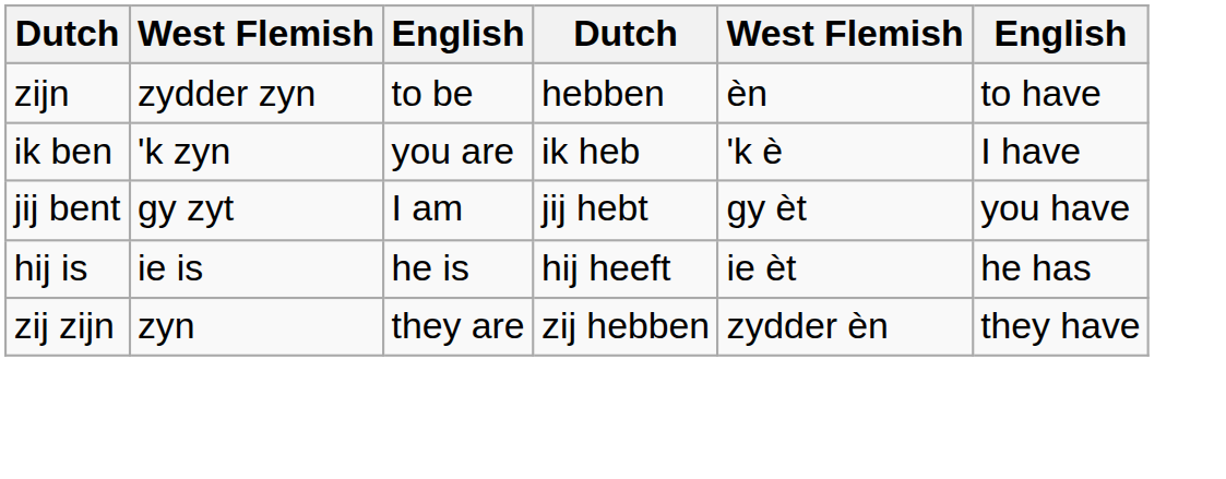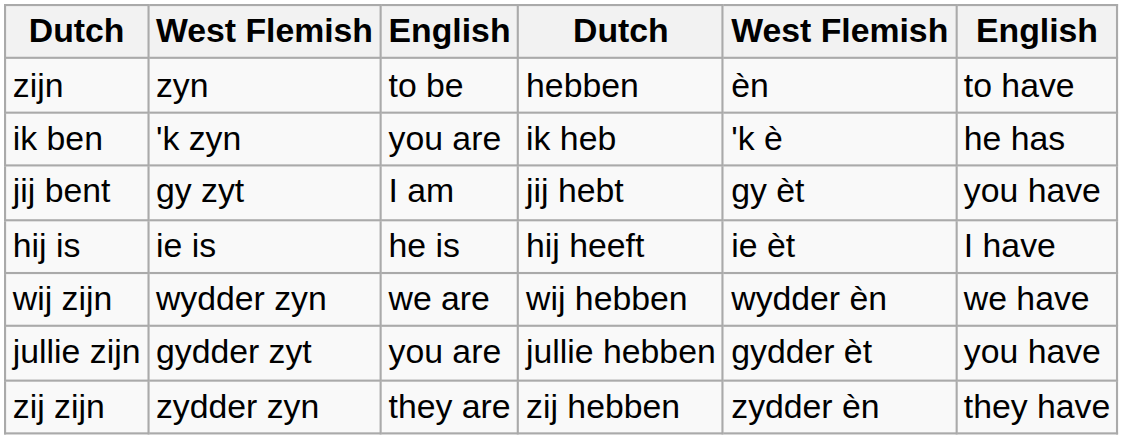zijn | column 2: zydder zyn -> zyn
ik ben | column 6: I have -> he has
hij is | column 6: he has -> I have
+ row: wij zijn | wydder zyn | we are | wij hebben | wydder èn | we have
+ row: jullie zijn | gydder zyt | you are | jullie hebben | gydder èt | you have
zij zijn | column 2: zyn -> zydder zyn
